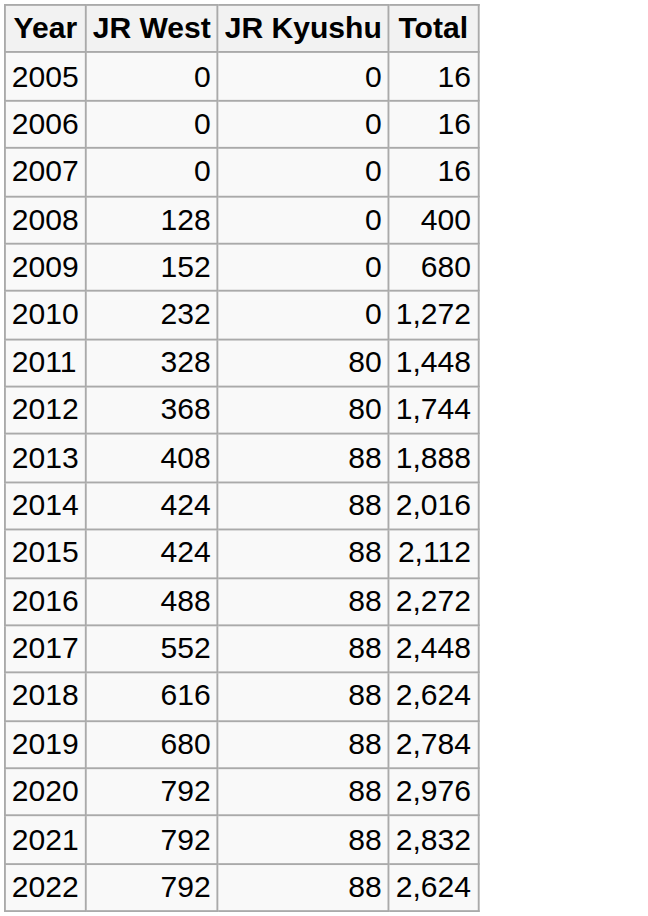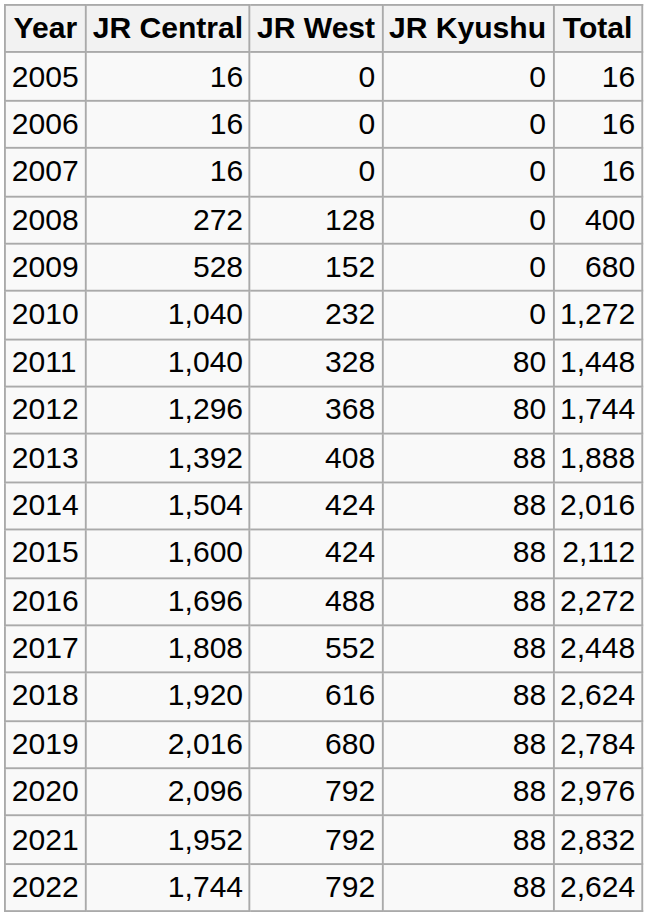+ column: JR Central | 16 | 16 | 16 | 272 | 528 | 1,040 | 1,040 | 1,296 | 1,392 | 1,504 | 1,600 | 1,696 | 1,808 | 1,920 | 2,016 | 2,096 | 1,952 | 1,744
